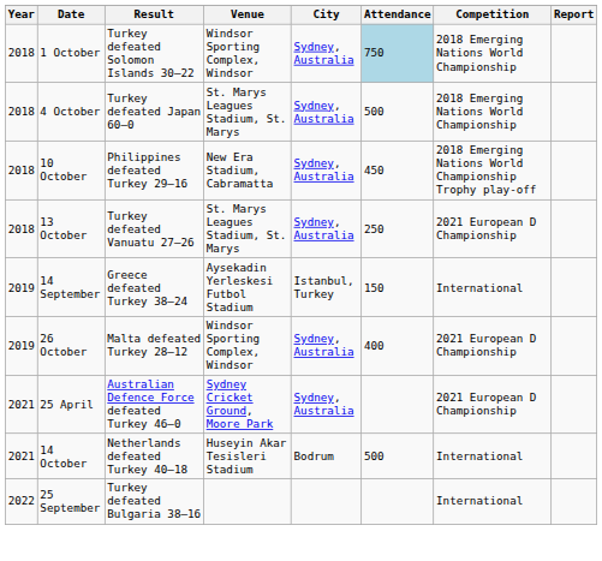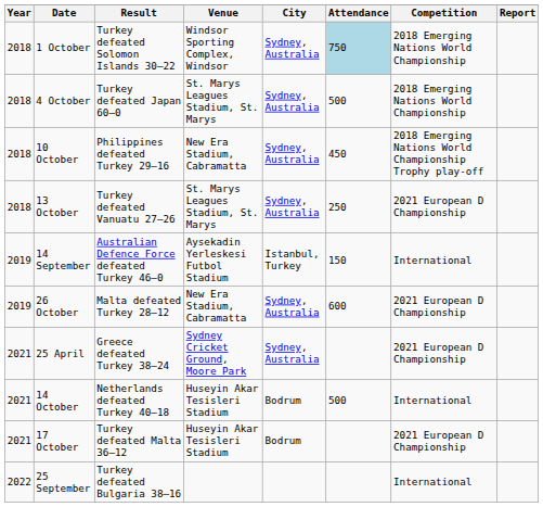14 September | Result: Greece defeated Turkey 38–24 -> Australian Defence Force defeated Turkey 46–0
26 October | Venue: Windsor Sporting Complex, Windsor -> New Era Stadium, Cabramatta
26 October | Attendance: 400 -> 600
25 April | Result: Australian Defence Force defeated Turkey 46–0 -> Greece defeated Turkey 38–24
+ row: 2021 | 17 October | Turkey defeated Malta 36–12 | Huseyin Akar Tesisleri Stadium | Bodrum | 2021 European D Championship
